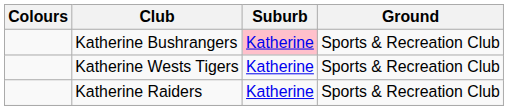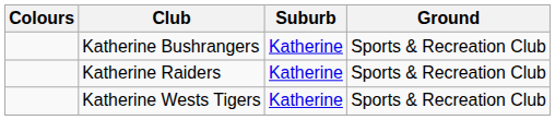Katherine Bushrangers | Suburb: pink background -> no background
rows swapped: Katherine Raiders <-> Katherine Wests Tigers
